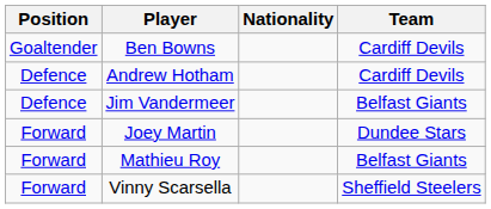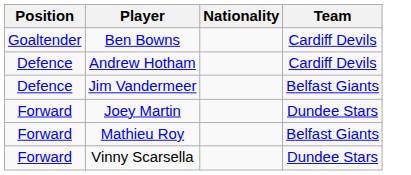Vinny Scarsella | Team: Sheffield Steelers -> Dundee Stars
